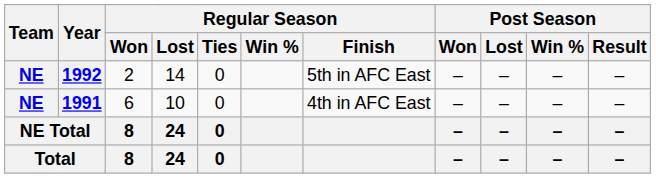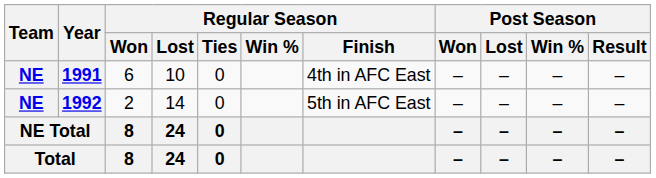rows swapped: 1991 <-> 1992
